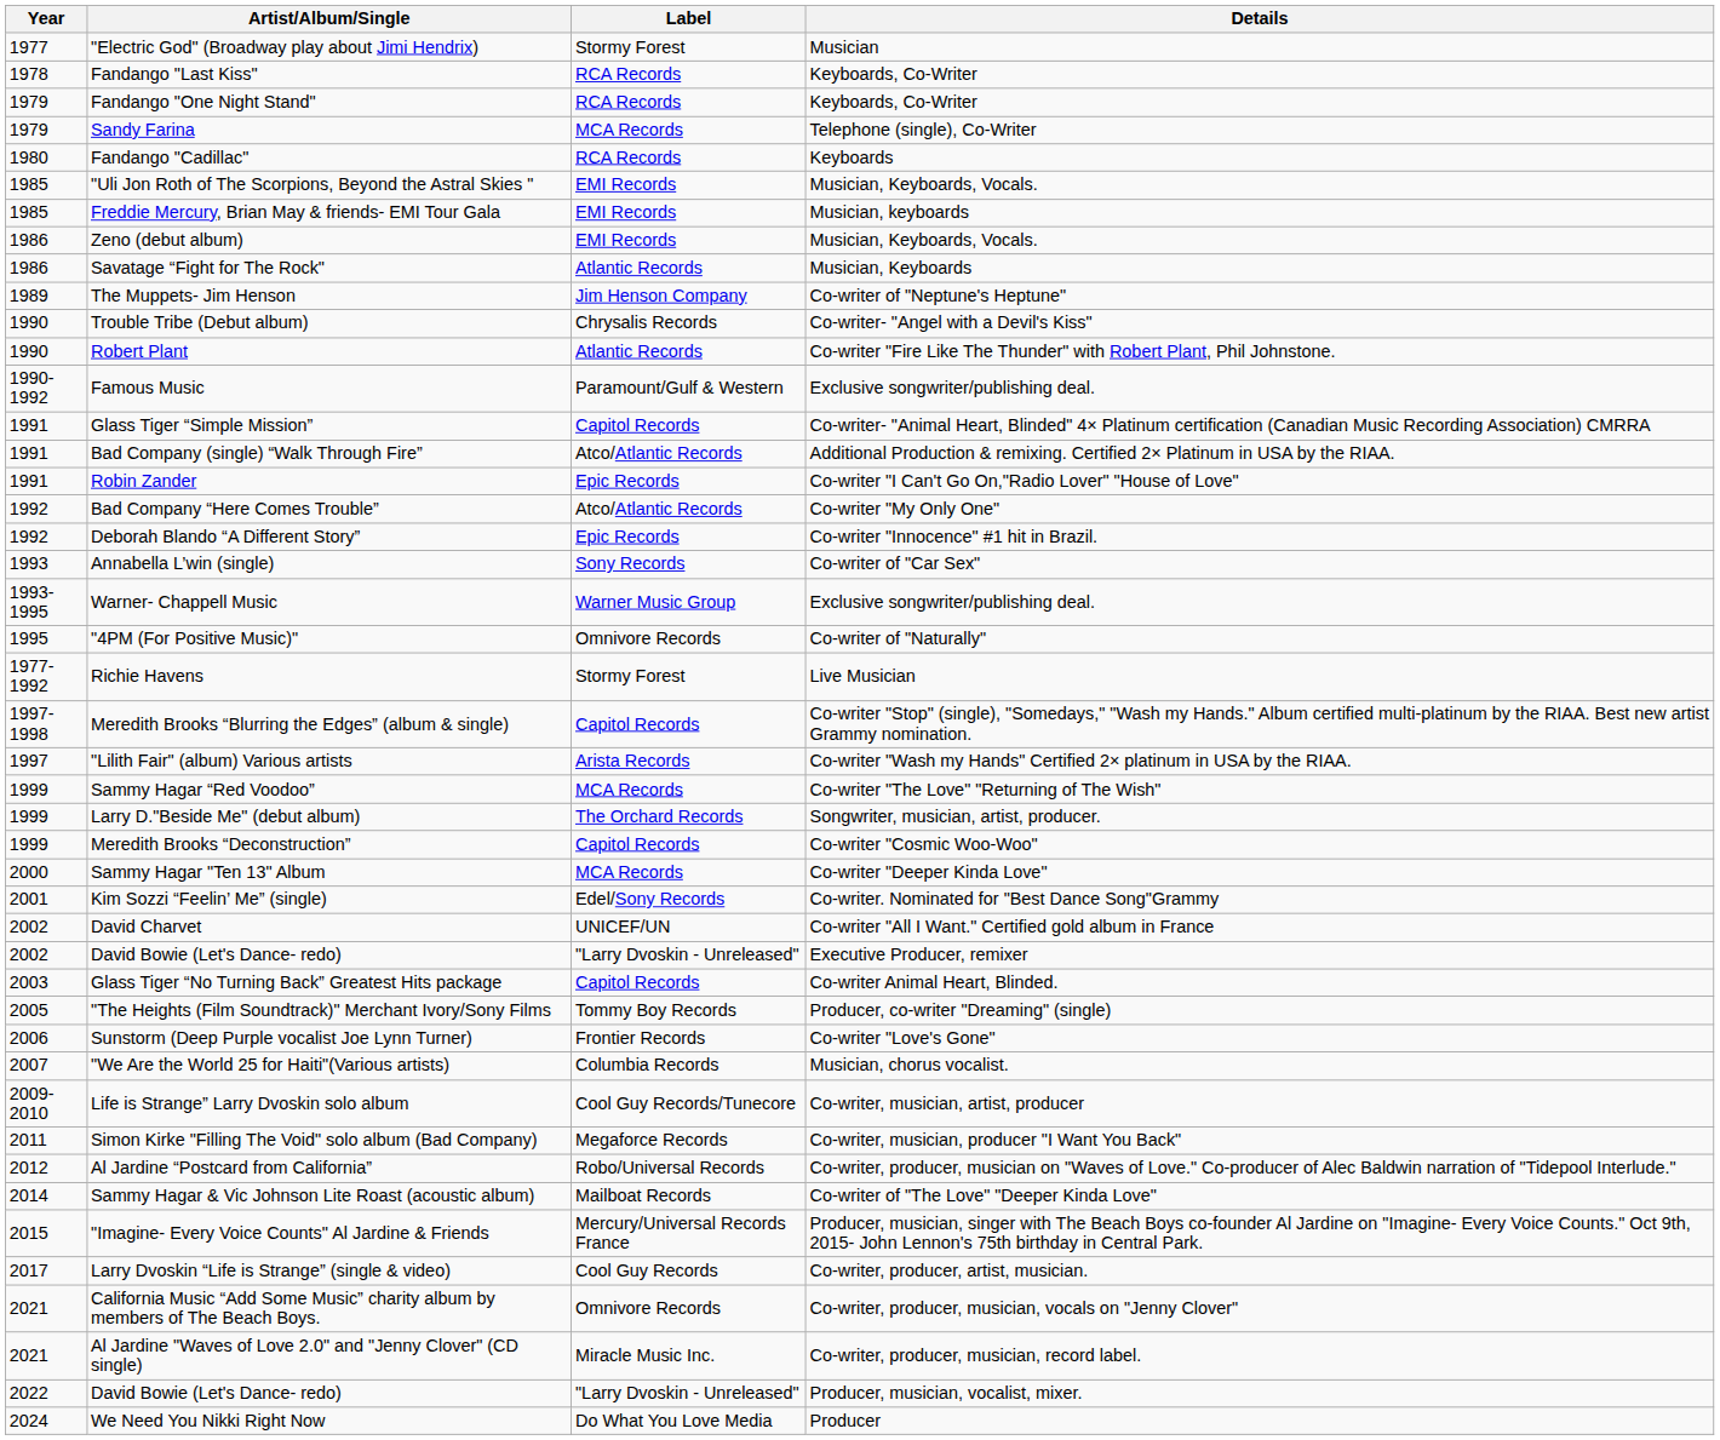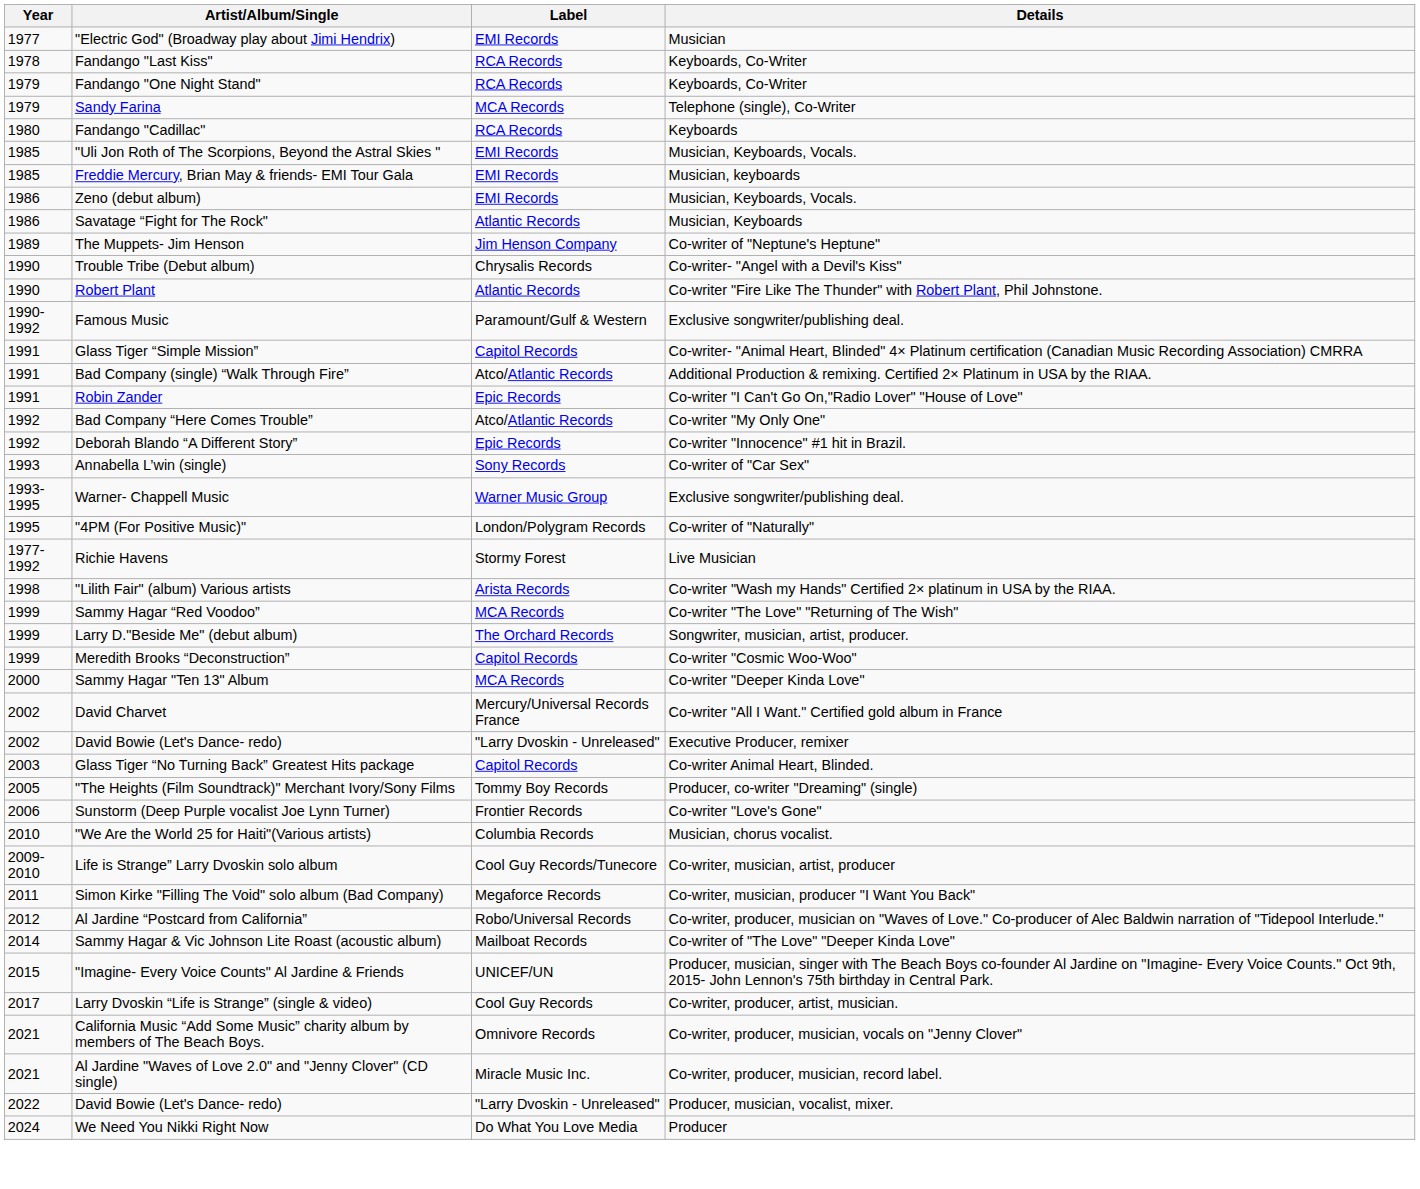"Electric God" (Broadway play about Jimi Hendrix) | Label: Stormy Forest -> EMI Records
"4PM (For Positive Music)" | Label: Omnivore Records -> London/Polygram Records
- row: 1997-1998 | Meredith Brooks “Blurring the Edges” (album & single) | Capitol Records | Co-writer "Stop" (single), "Somedays," "Wash my Hands." Album certified multi-platinum by the RIAA. Best new artist Grammy nomination.
"Lilith Fair" (album) Various artists | Year: 1997 -> 1998
- row: 2001 | Kim Sozzi “Feelin’ Me” (single) | Edel/Sony Records | Co-writer. Nominated for "Best Dance Song"Grammy
David Charvet | Label: UNICEF/UN -> Mercury/Universal Records France
"We Are the World 25 for Haiti"(Various artists) | Year: 2007 -> 2010
"Imagine- Every Voice Counts" Al Jardine & Friends | Label: Mercury/Universal Records France -> UNICEF/UN
